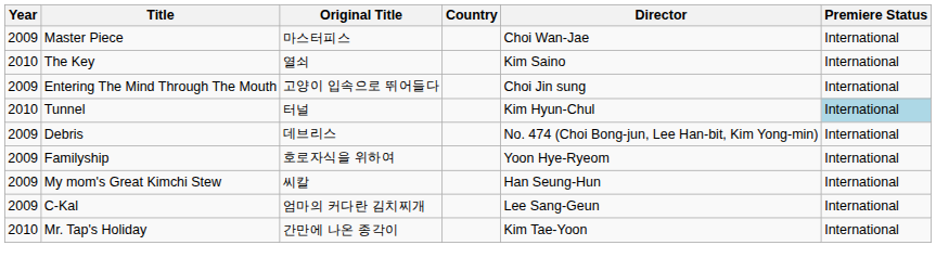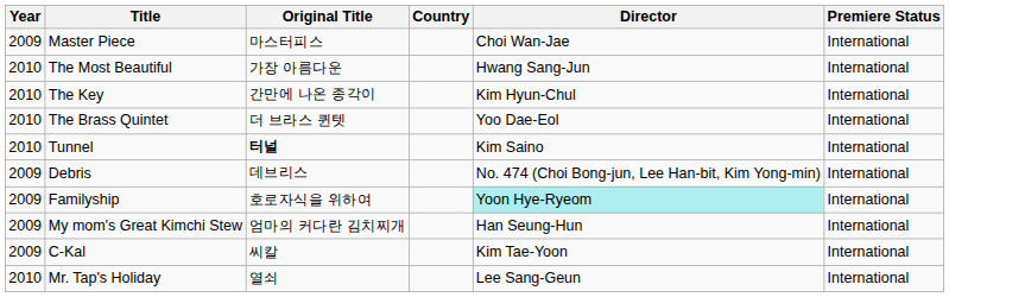+ row: 2010 | The Most Beautiful | 가장 아름다운 | Hwang Sang-Jun | International
The Key | Original Title: 열쇠 -> 간만에 나온 종각이
The Key | Director: Kim Saino -> Kim Hyun-Chul
- row: 2009 | Entering The Mind Through The Mouth | 고양이 입속으로 뛰어들다 | Choi Jin sung | International
+ row: 2010 | The Brass Quintet | 더 브라스 퀸텟 | Yoo Dae-Eol | International
Tunnel | Original Title: normal -> bold
Tunnel | Director: Kim Hyun-Chul -> Kim Saino
Tunnel | Premiere Status: lightblue background -> no background
Familyship | Director: no background -> paleturquoise background
My mom's Great Kimchi Stew | Original Title: 씨칼 -> 엄마의 커다란 김치찌개
C-Kal | Original Title: 엄마의 커다란 김치찌개 -> 씨칼
C-Kal | Director: Lee Sang-Geun -> Kim Tae-Yoon
Mr. Tap's Holiday | Original Title: 간만에 나온 종각이 -> 열쇠
Mr. Tap's Holiday | Director: Kim Tae-Yoon -> Lee Sang-Geun
